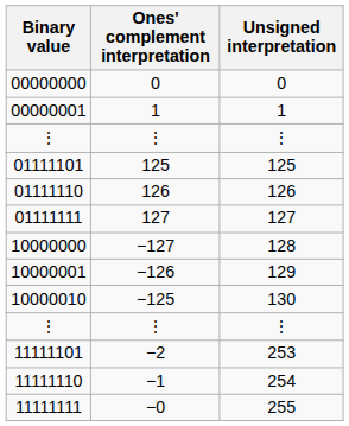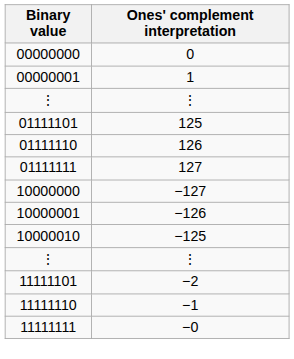- column: Unsigned interpretation | 0 | 1 | ⋮ | 125 | 126 | 127 | 128 | 129 | 130 | ⋮ | 253 | 254 | 255
